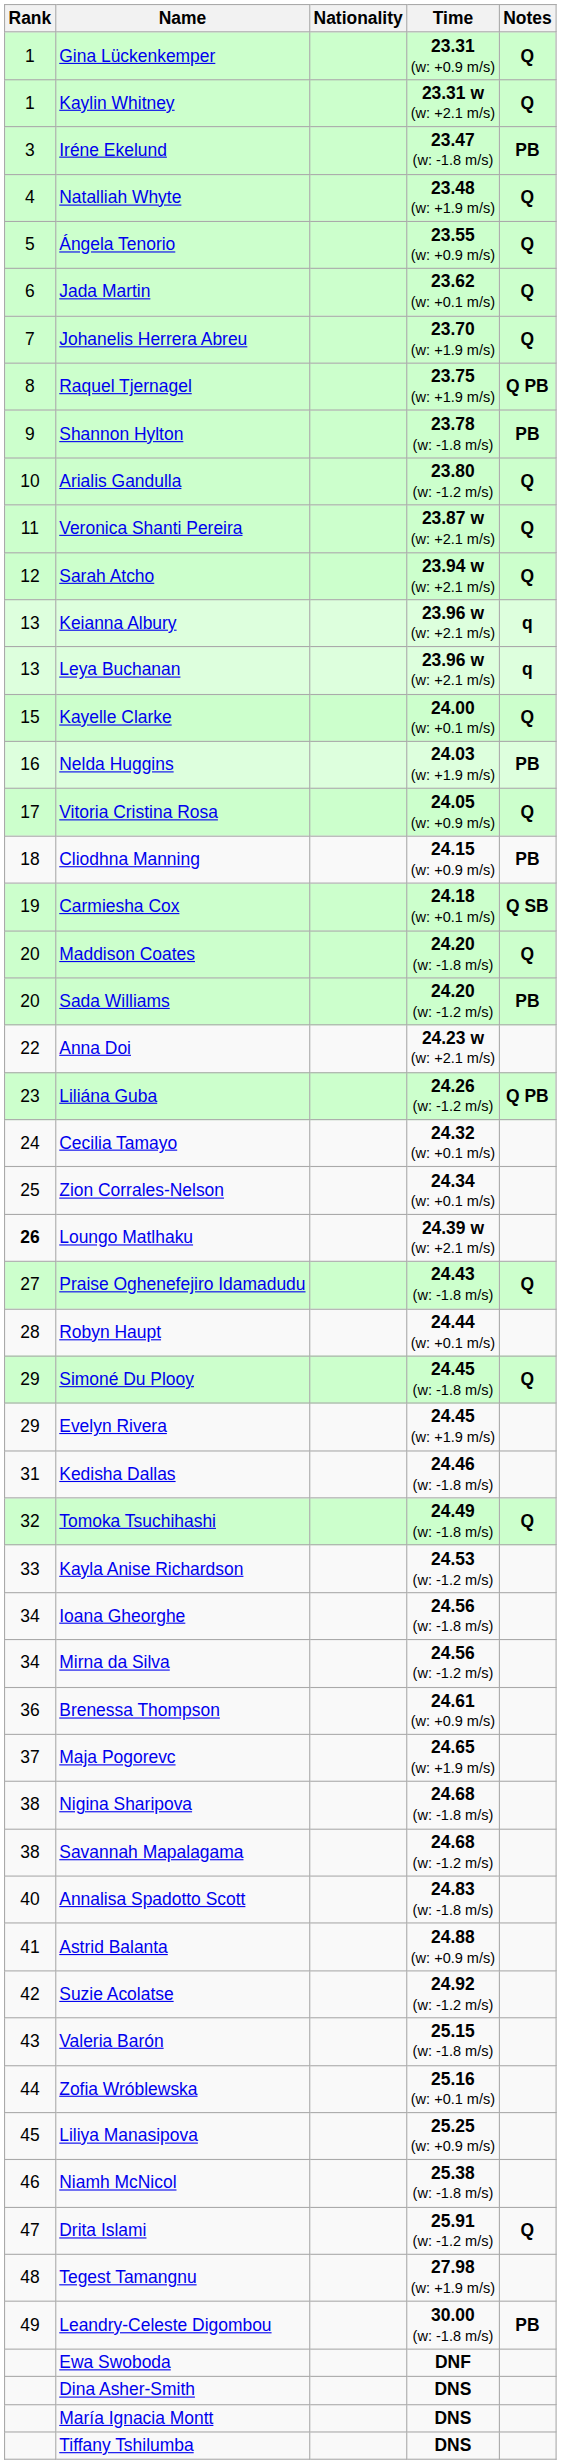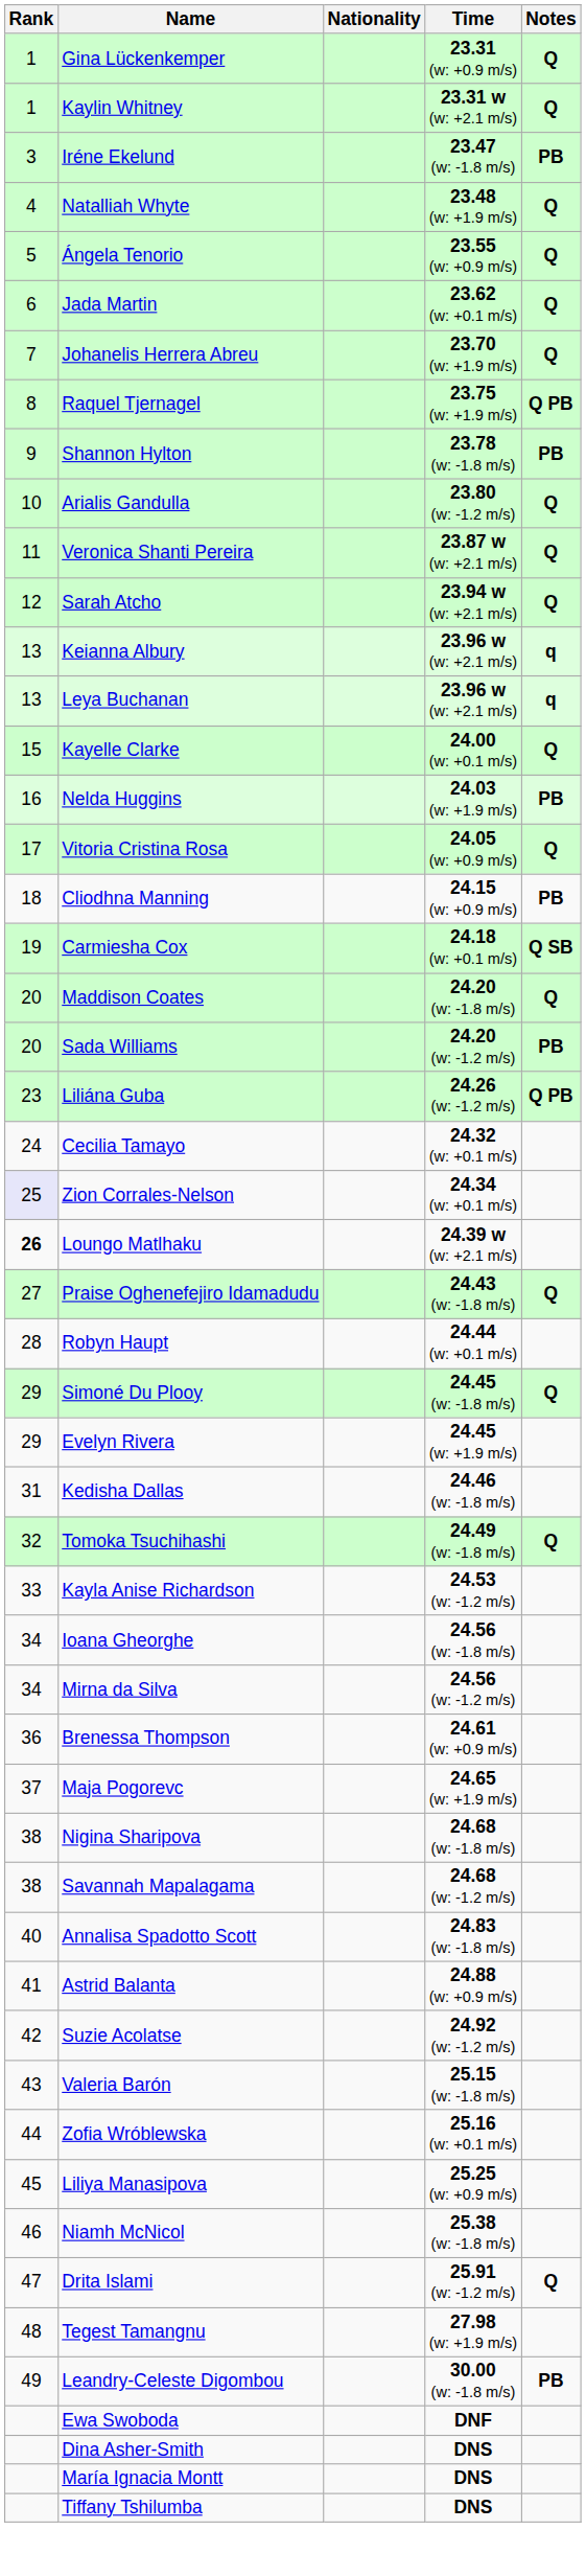- row: 22 | Anna Doi | 24.23 w (w: +2.1 m/s)
Zion Corrales-Nelson | Rank: no background -> lavender background
